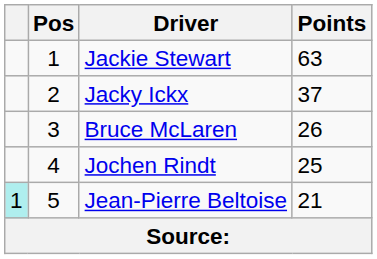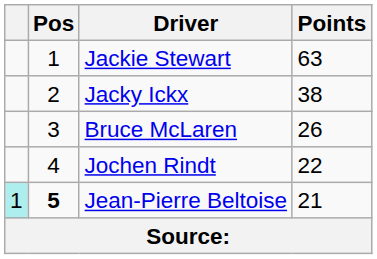Jacky Ickx | Points: 37 -> 38
Jochen Rindt | Points: 25 -> 22
Jean-Pierre Beltoise | Pos: normal -> bold
